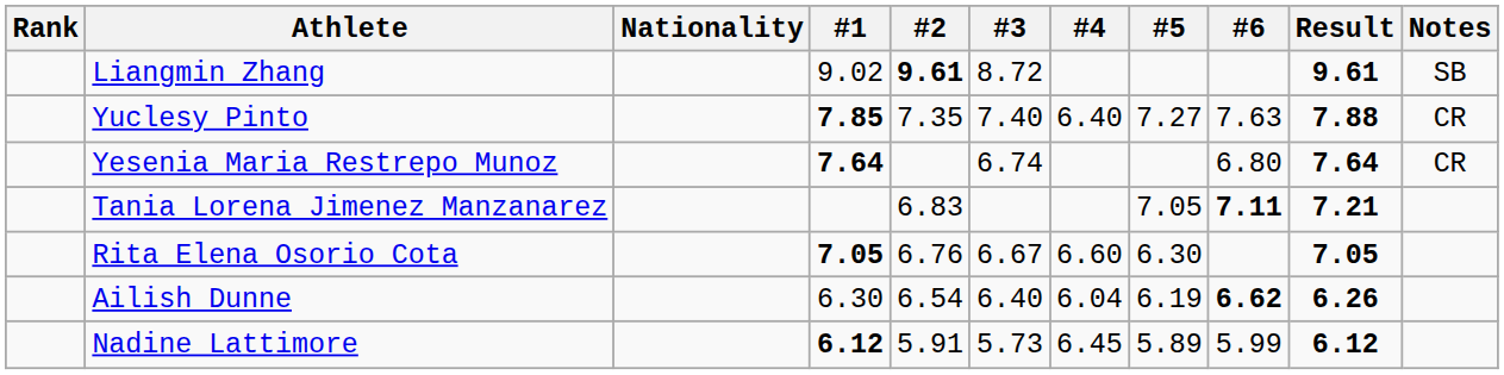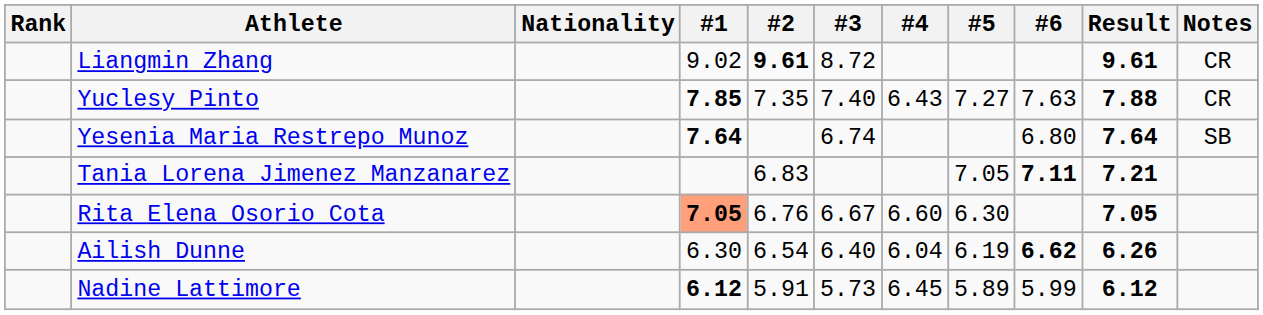Liangmin Zhang | Notes: SB -> CR
Yuclesy Pinto | #4: 6.40 -> 6.43
Yesenia Maria Restrepo Munoz | Notes: CR -> SB
Rita Elena Osorio Cota | #1: no background -> lightsalmon background
